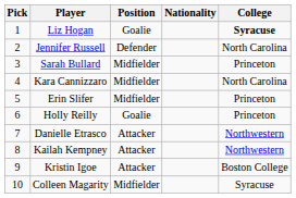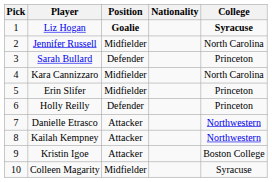Liz Hogan | Position: normal -> bold
Jennifer Russell | Position: Defender -> Midfielder
Sarah Bullard | Position: Midfielder -> Defender
Holly Reilly | Position: Goalie -> Defender
